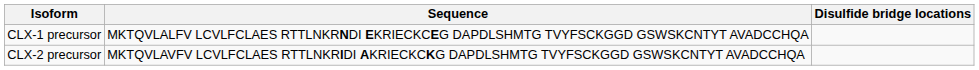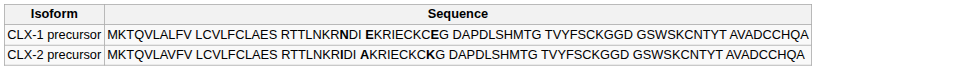- column: Disulfide bridge locations
